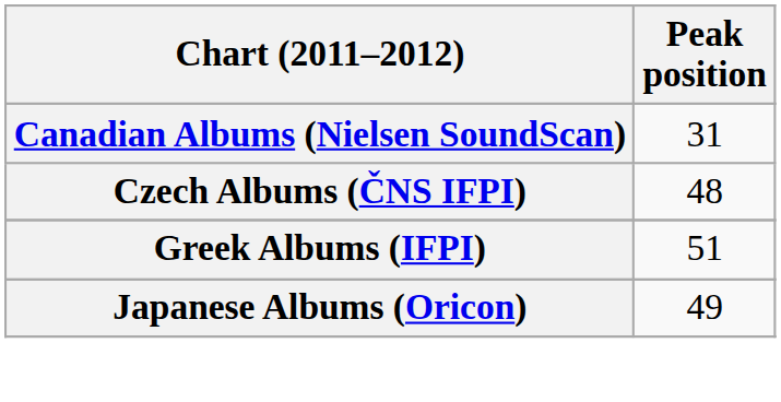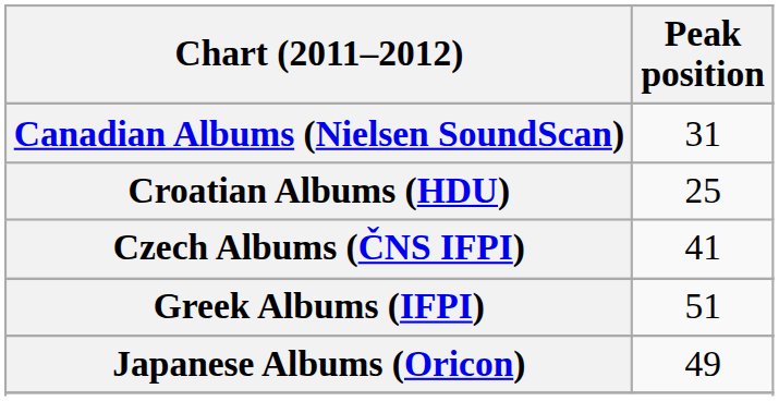+ row: Croatian Albums (HDU) | 25
Czech Albums (ČNS IFPI) | Peak position: 48 -> 41
